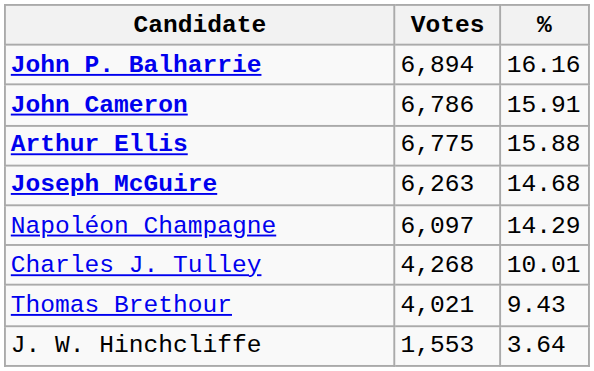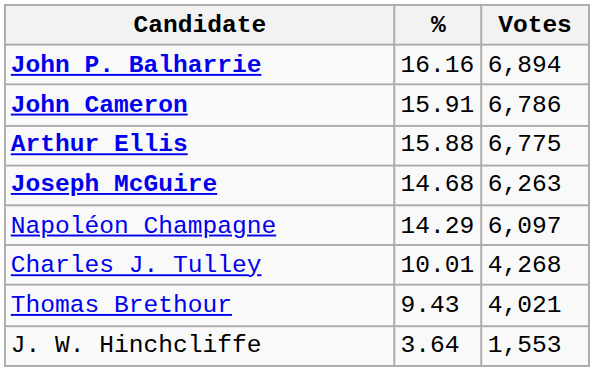columns swapped: Votes <-> %
